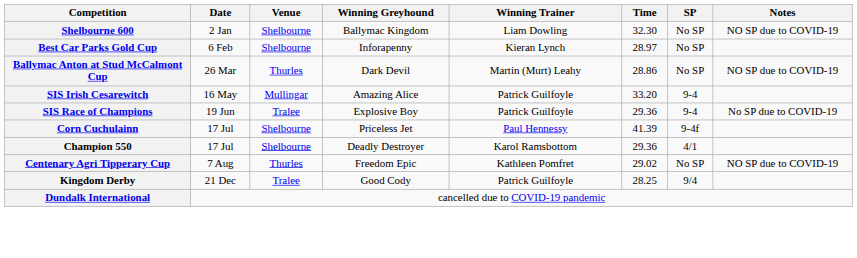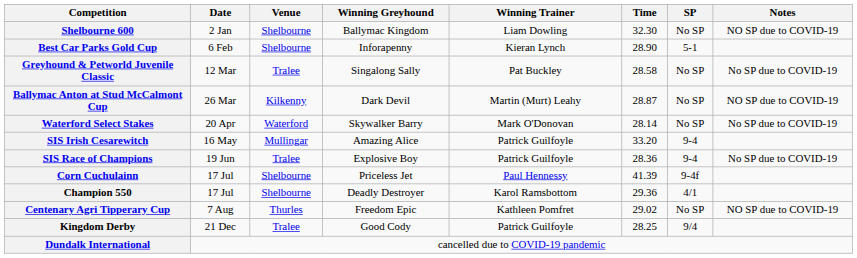Best Car Parks Gold Cup | Time: 28.97 -> 28.90
Best Car Parks Gold Cup | SP: No SP -> 5-1
+ row: Greyhound & Petworld Juvenile Classic | 12 Mar | Tralee | Singalong Sally | Pat Buckley | 28.58 | No SP | No SP due to COVID-19
Ballymac Anton at Stud McCalmont Cup | Venue: Thurles -> Kilkenny
Ballymac Anton at Stud McCalmont Cup | Time: 28.86 -> 28.87
+ row: Waterford Select Stakes | 20 Apr | Waterford | Skywalker Barry | Mark O'Donovan | 28.14 | No SP | No SP due to COVID-19
SIS Race of Champions | Time: 29.36 -> 28.36
